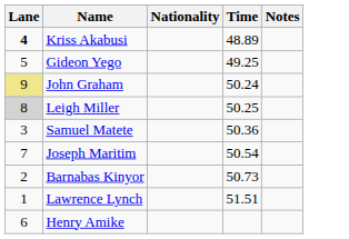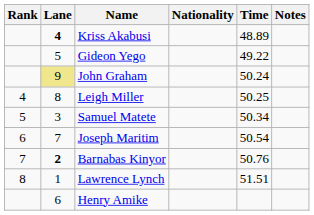+ column: Rank | 4 | 5 | 6 | 7 | 8
Gideon Yego | Time: 49.25 -> 49.22
Leigh Miller | Lane: lightgrey background -> no background
Samuel Matete | Time: 50.36 -> 50.34
Barnabas Kinyor | Lane: normal -> bold
Barnabas Kinyor | Time: 50.73 -> 50.76
